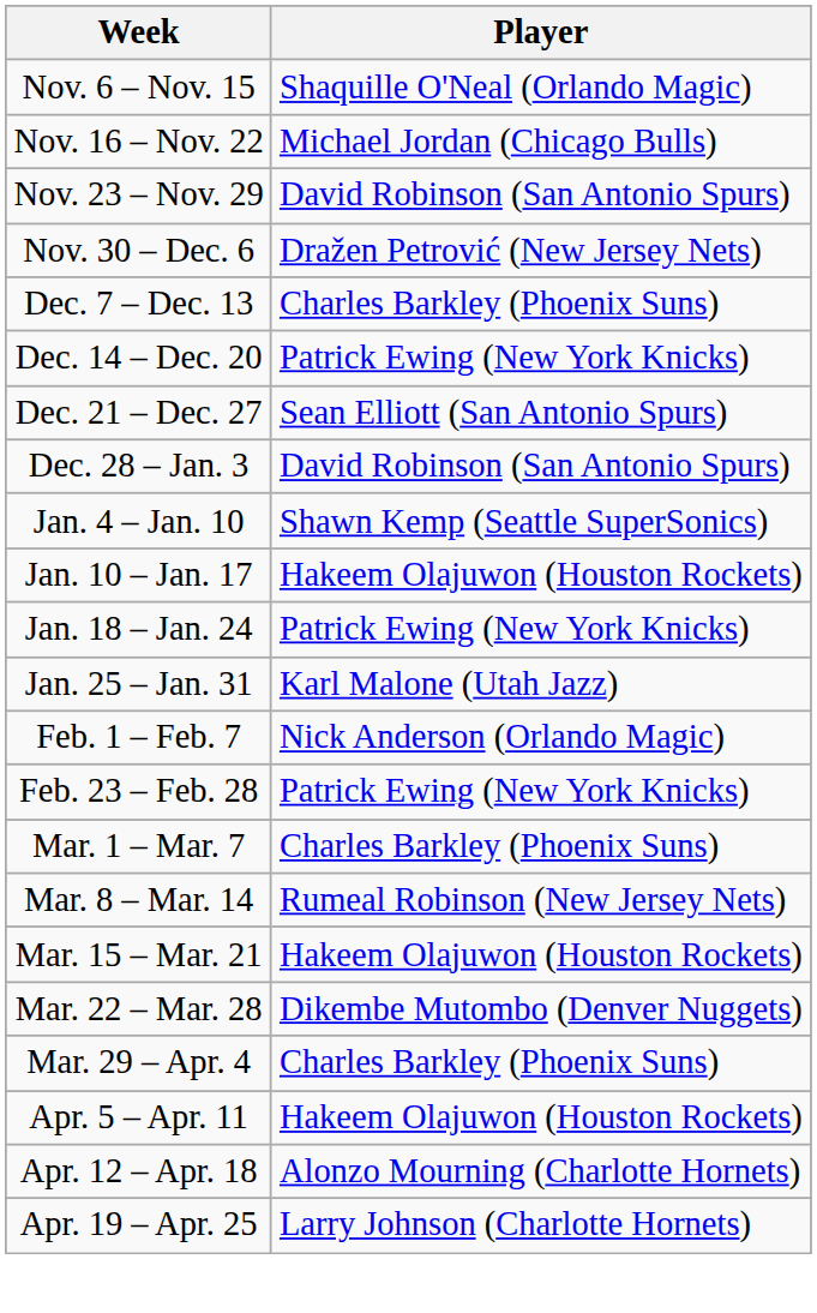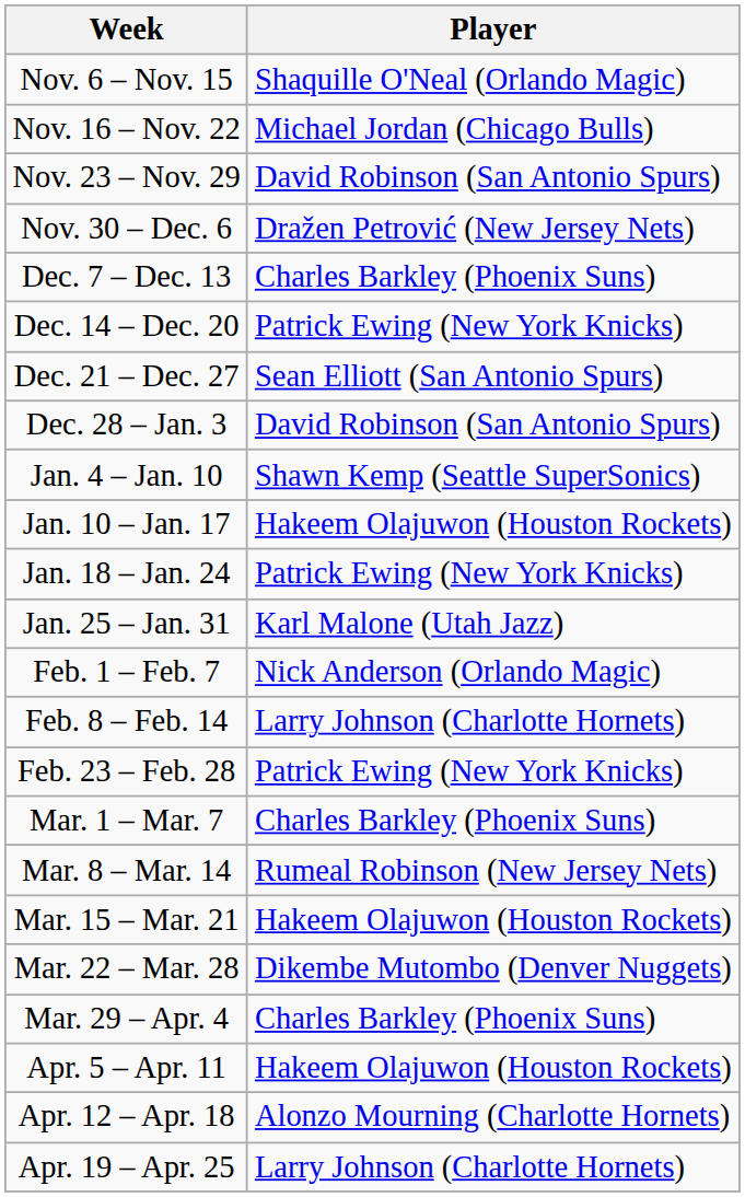+ row: Feb. 8 – Feb. 14 | Larry Johnson (Charlotte Hornets)
